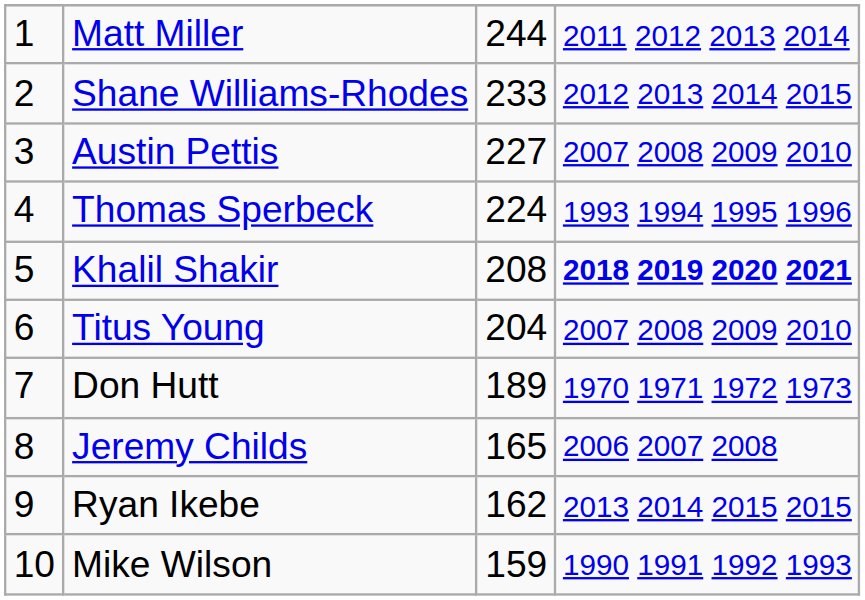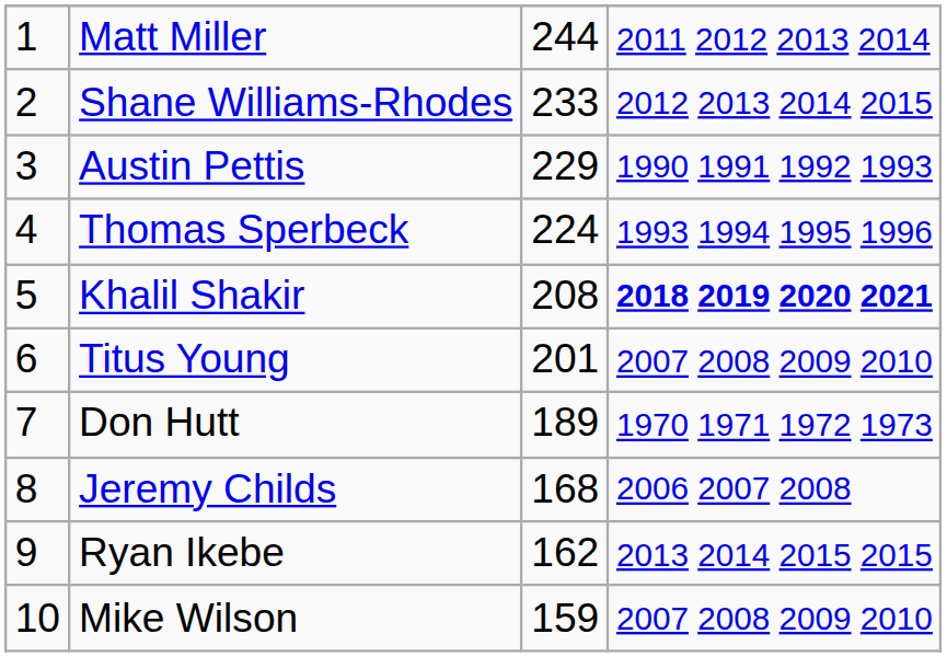Austin Pettis | column 3: 227 -> 229
Austin Pettis | column 4: 2007 2008 2009 2010 -> 1990 1991 1992 1993
Titus Young | column 3: 204 -> 201
Jeremy Childs | column 3: 165 -> 168
Mike Wilson | column 4: 1990 1991 1992 1993 -> 2007 2008 2009 2010
